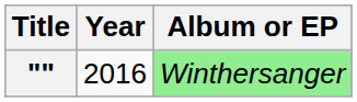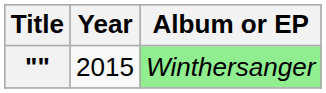"" | Year: 2016 -> 2015
